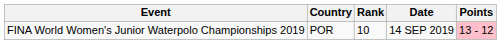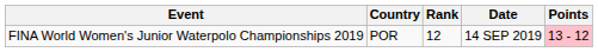FINA World Women's Junior Waterpolo Championships 2019 | Rank: 10 -> 12
